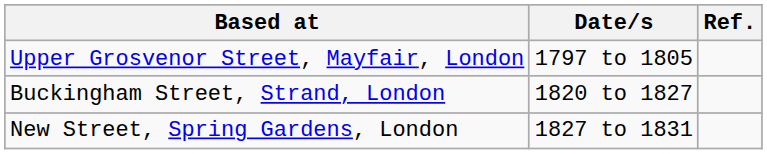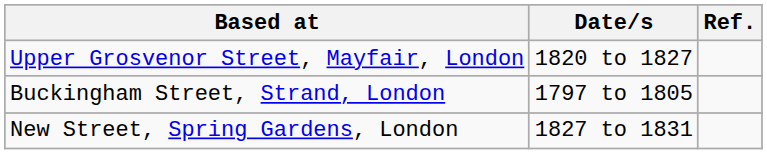Upper Grosvenor Street, Mayfair, London | Date/s: 1797 to 1805 -> 1820 to 1827
Buckingham Street, Strand, London | Date/s: 1820 to 1827 -> 1797 to 1805
